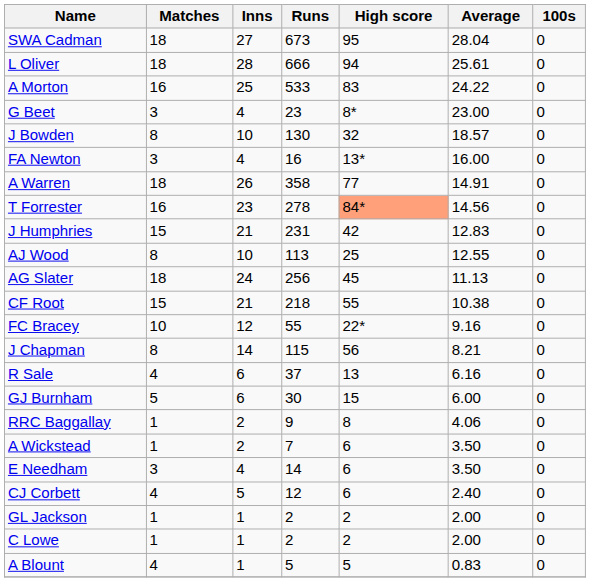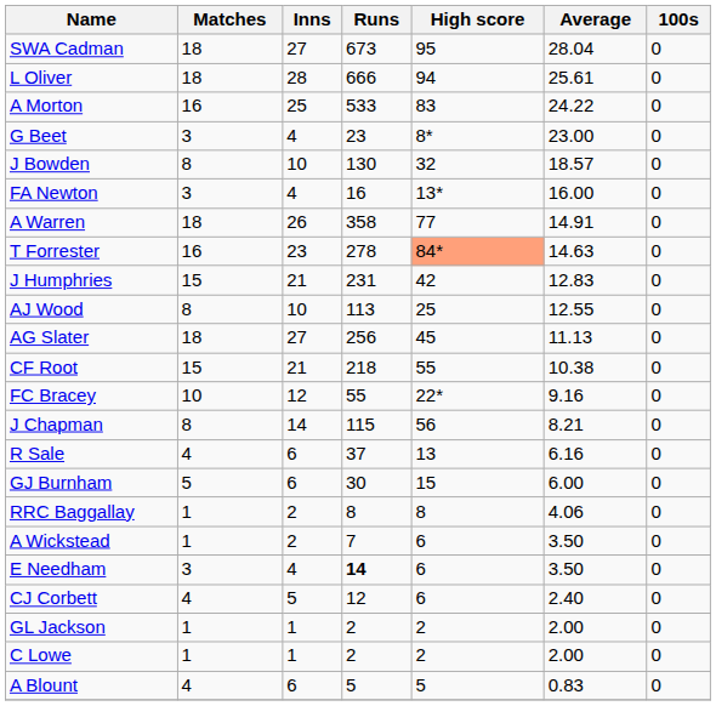T Forrester | Average: 14.56 -> 14.63
AG Slater | Inns: 24 -> 27
RRC Baggallay | Runs: 9 -> 8
E Needham | Runs: normal -> bold
A Blount | Inns: 1 -> 6
